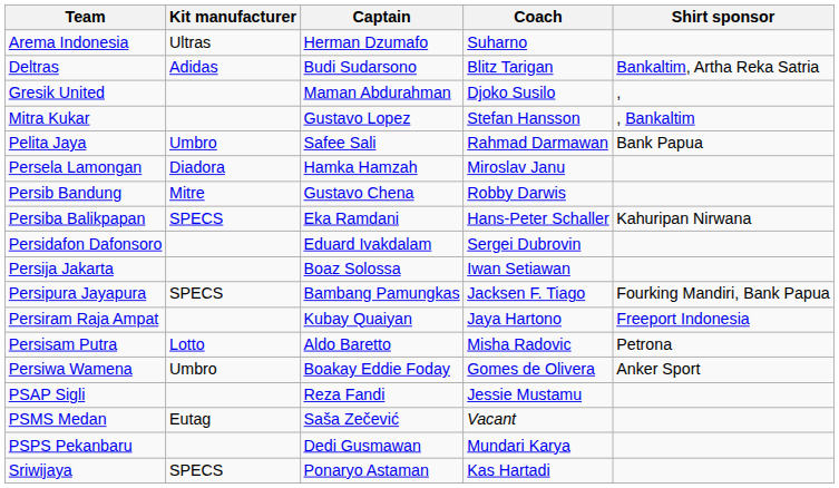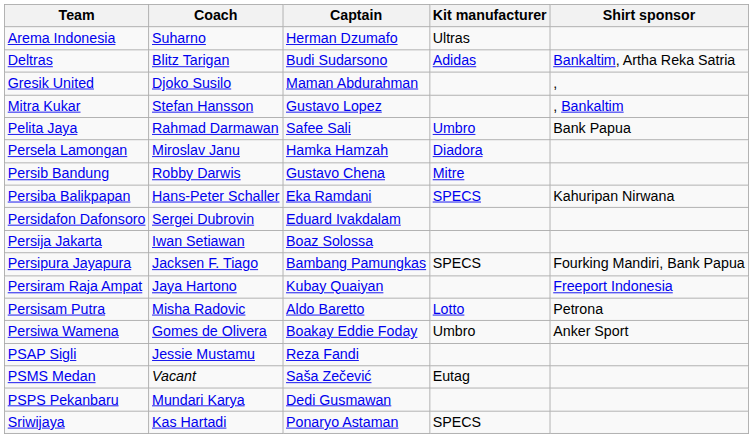columns swapped: Coach <-> Kit manufacturer
